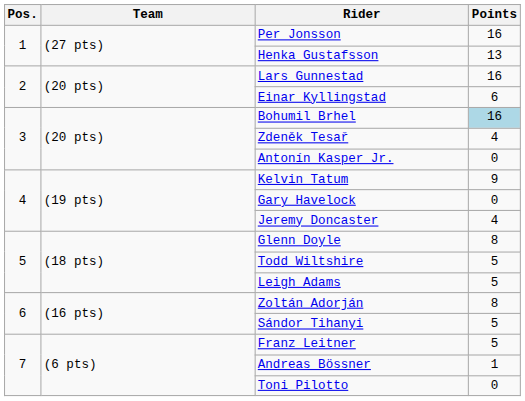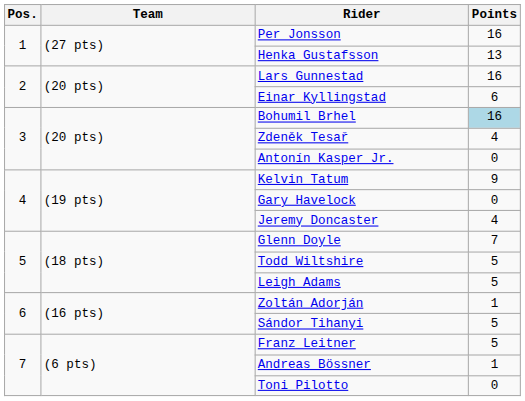Glenn Doyle | Points: 8 -> 7
Zoltán Adorján | Points: 8 -> 1
